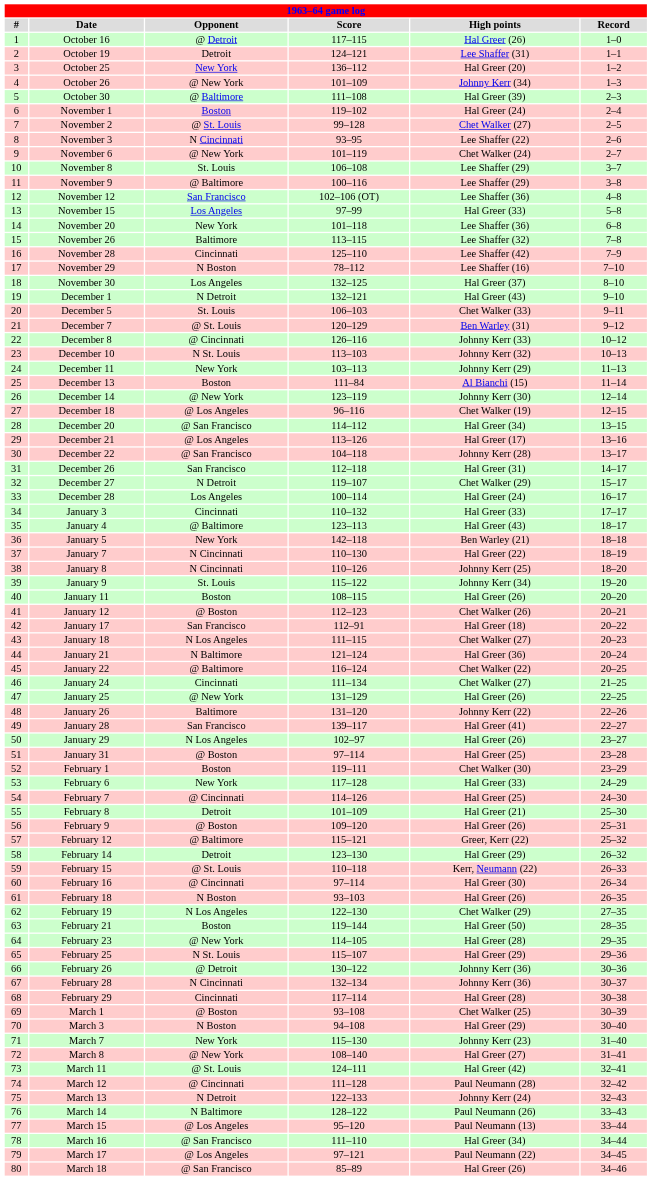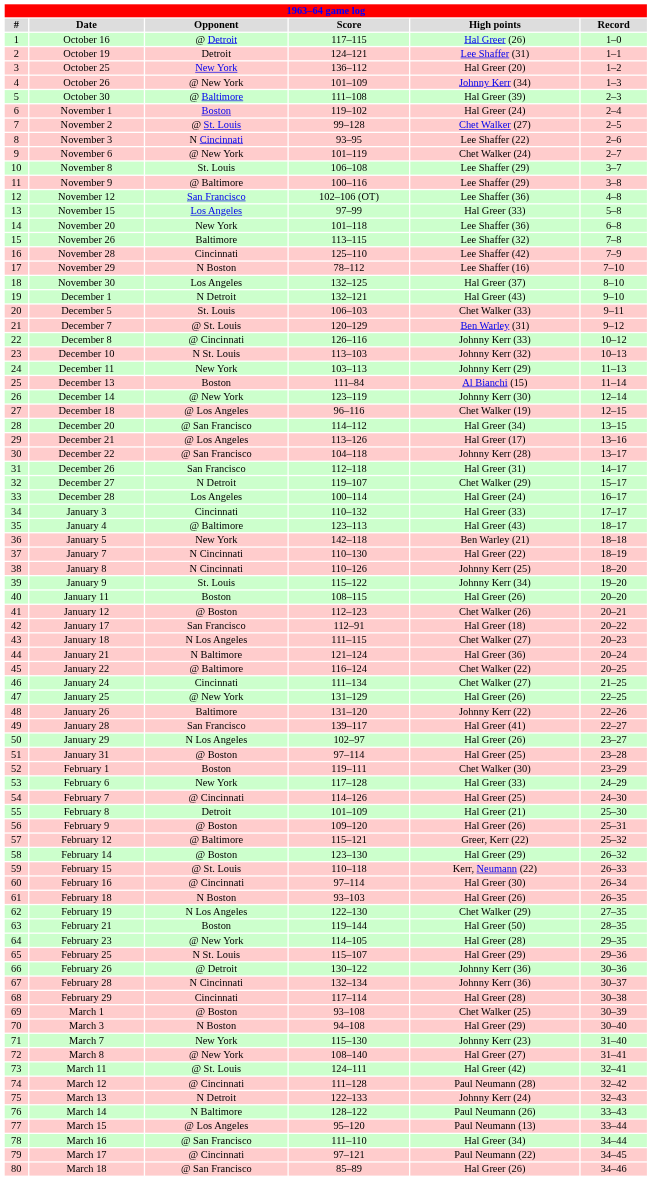February 14 | Opponent: Detroit -> @ Boston
March 17 | Opponent: @ Los Angeles -> @ Cincinnati
